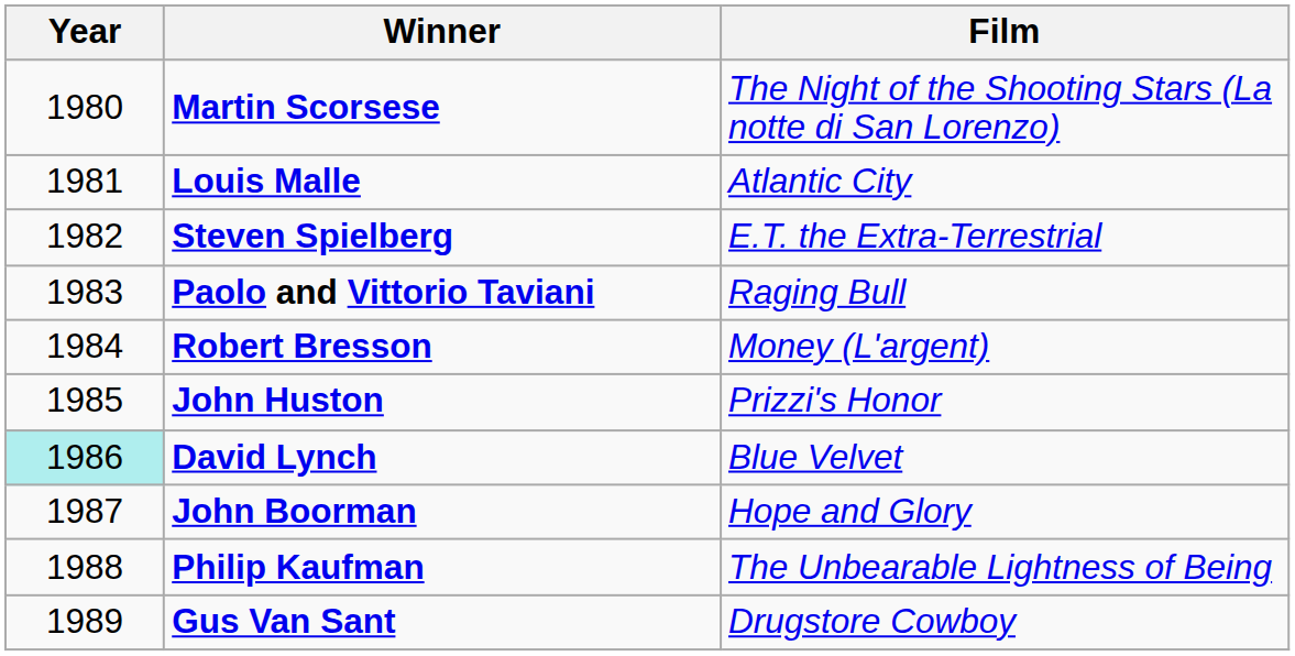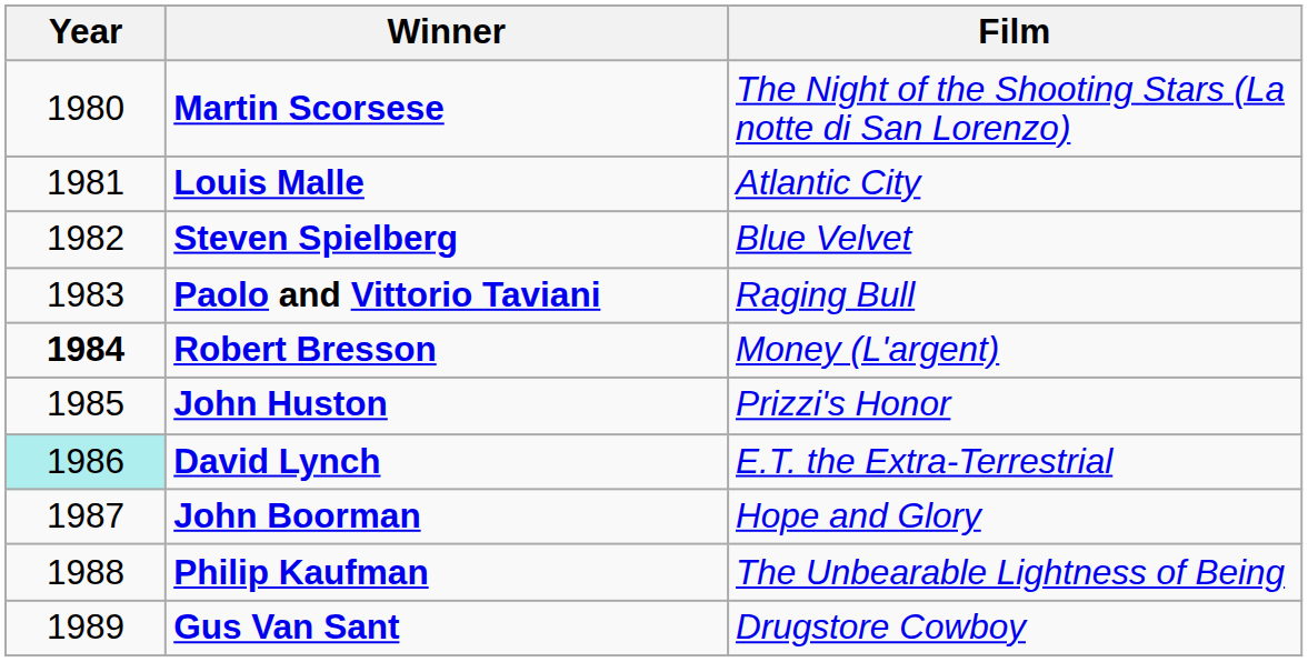Steven Spielberg | Film: E.T. the Extra-Terrestrial -> Blue Velvet
Robert Bresson | Year: normal -> bold
David Lynch | Film: Blue Velvet -> E.T. the Extra-Terrestrial
